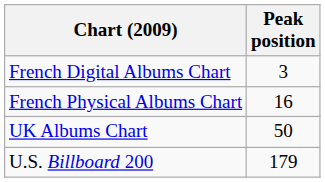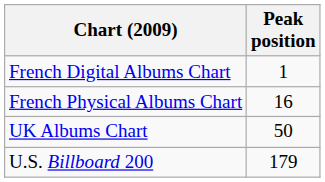French Digital Albums Chart | Peak position: 3 -> 1
